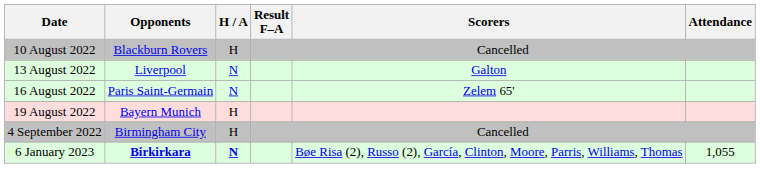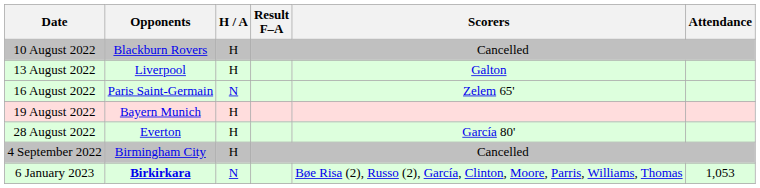13 August 2022 | H / A: N -> H
+ row: 28 August 2022 | Everton | H | García 80'
6 January 2023 | H / A: bold -> normal
6 January 2023 | Attendance: 1,055 -> 1,053
